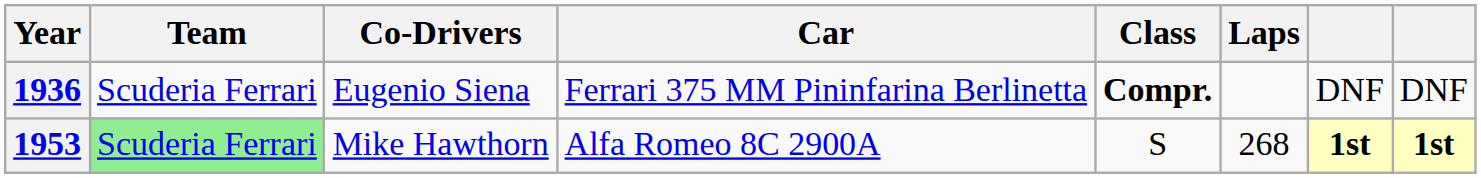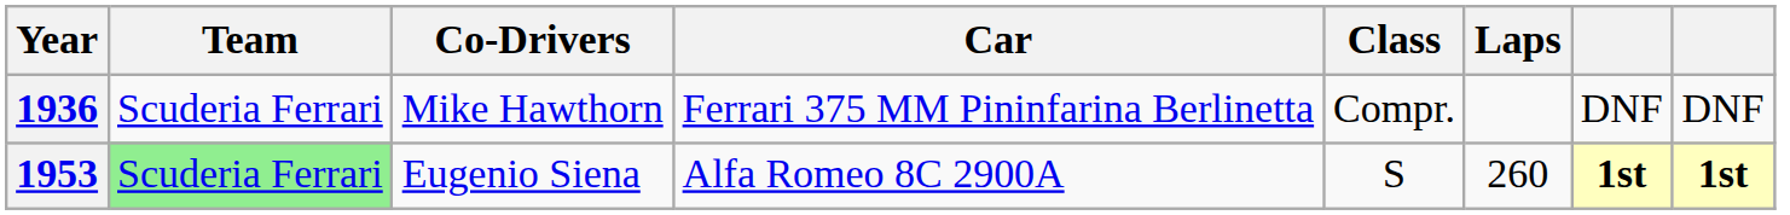1936 | Co-Drivers: Eugenio Siena -> Mike Hawthorn
1936 | Class: bold -> normal
1953 | Co-Drivers: Mike Hawthorn -> Eugenio Siena
1953 | Laps: 268 -> 260
